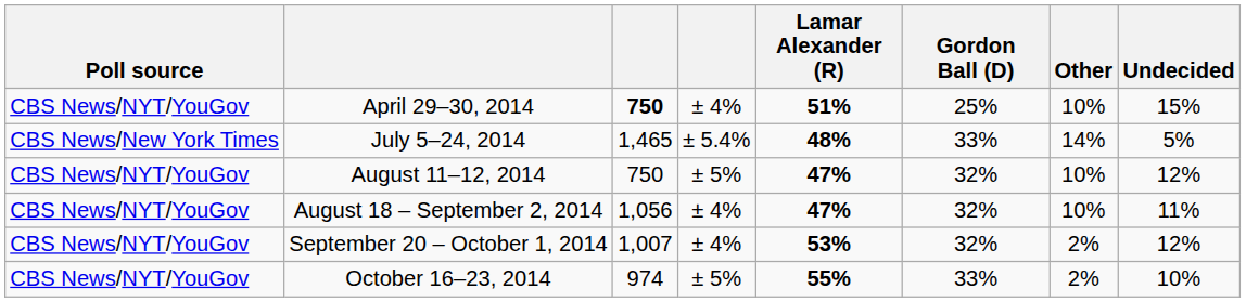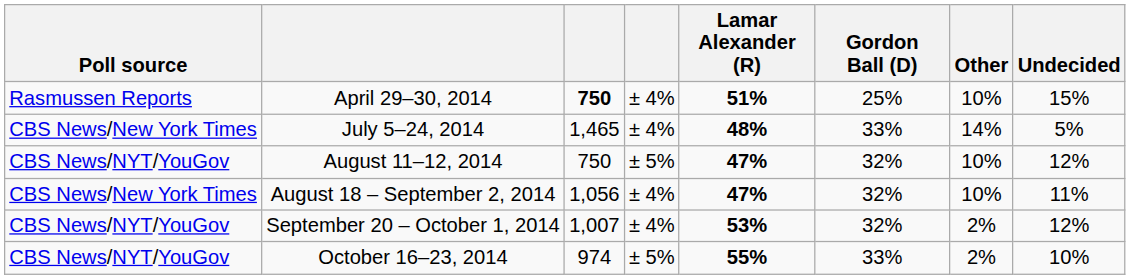April 29–30, 2014 | Poll source: CBS News/NYT/YouGov -> Rasmussen Reports
July 5–24, 2014 | column 4: ± 5.4% -> ± 4%
August 18 – September 2, 2014 | Poll source: CBS News/NYT/YouGov -> CBS News/New York Times
